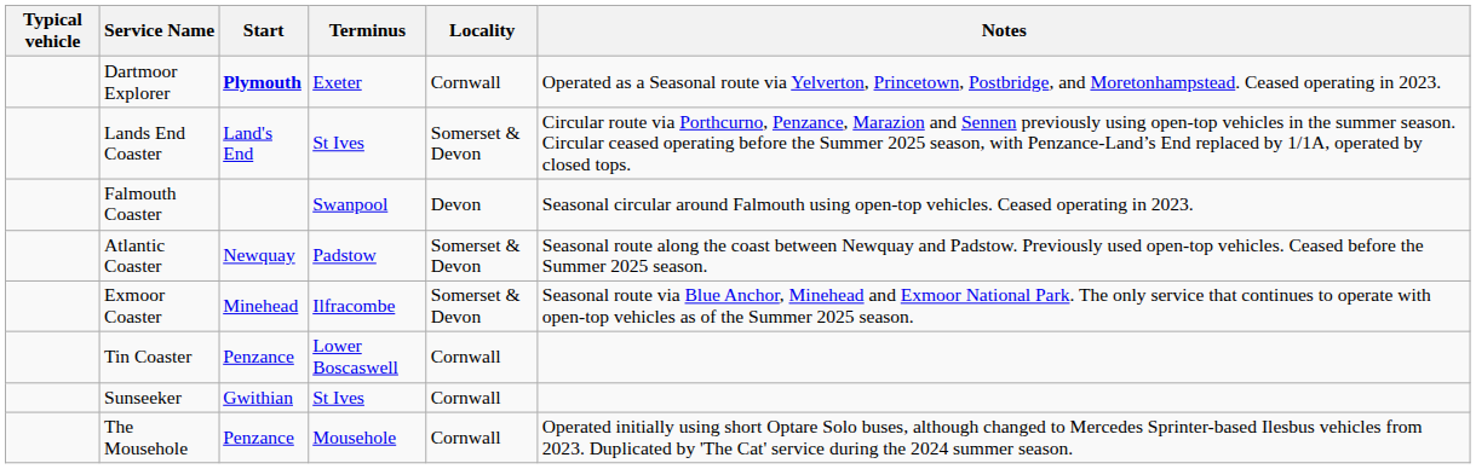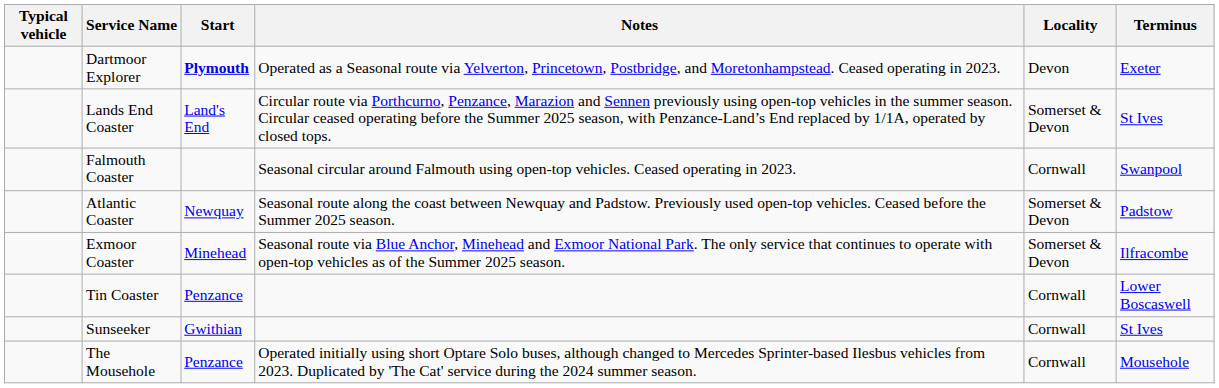columns swapped: Terminus <-> Notes
Dartmoor Explorer | Locality: Cornwall -> Devon
Falmouth Coaster | Locality: Devon -> Cornwall
